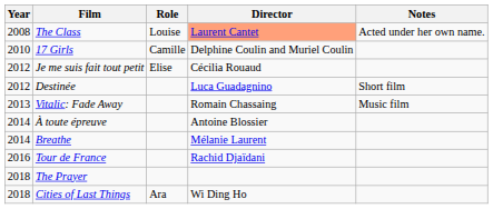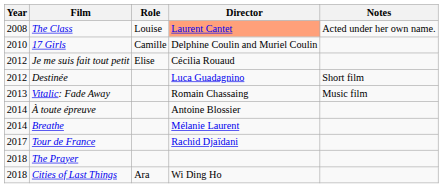Tour de France | Year: 2016 -> 2017
